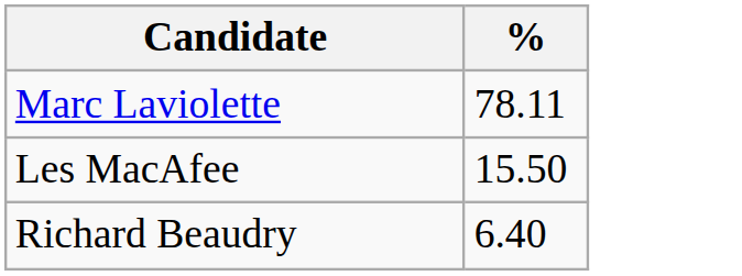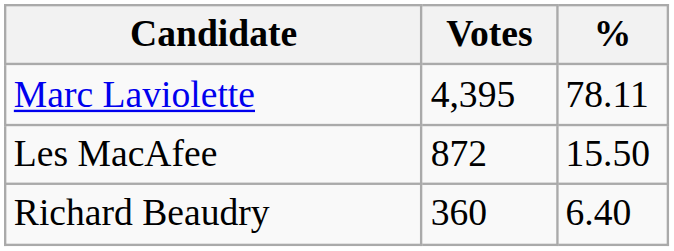+ column: Votes | 4,395 | 872 | 360
